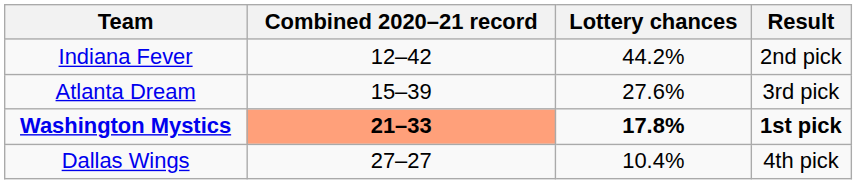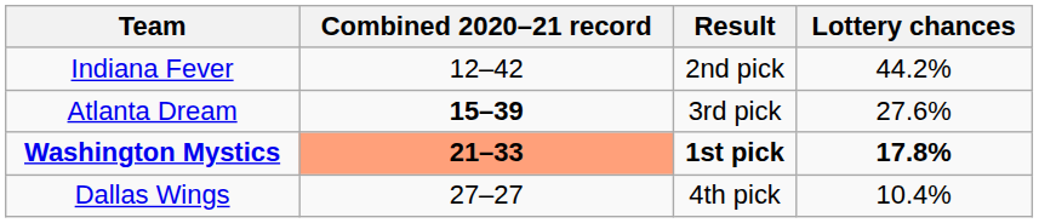columns swapped: Lottery chances <-> Result
Atlanta Dream | Combined 2020–21 record: normal -> bold
